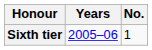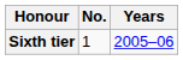columns swapped: No. <-> Years
